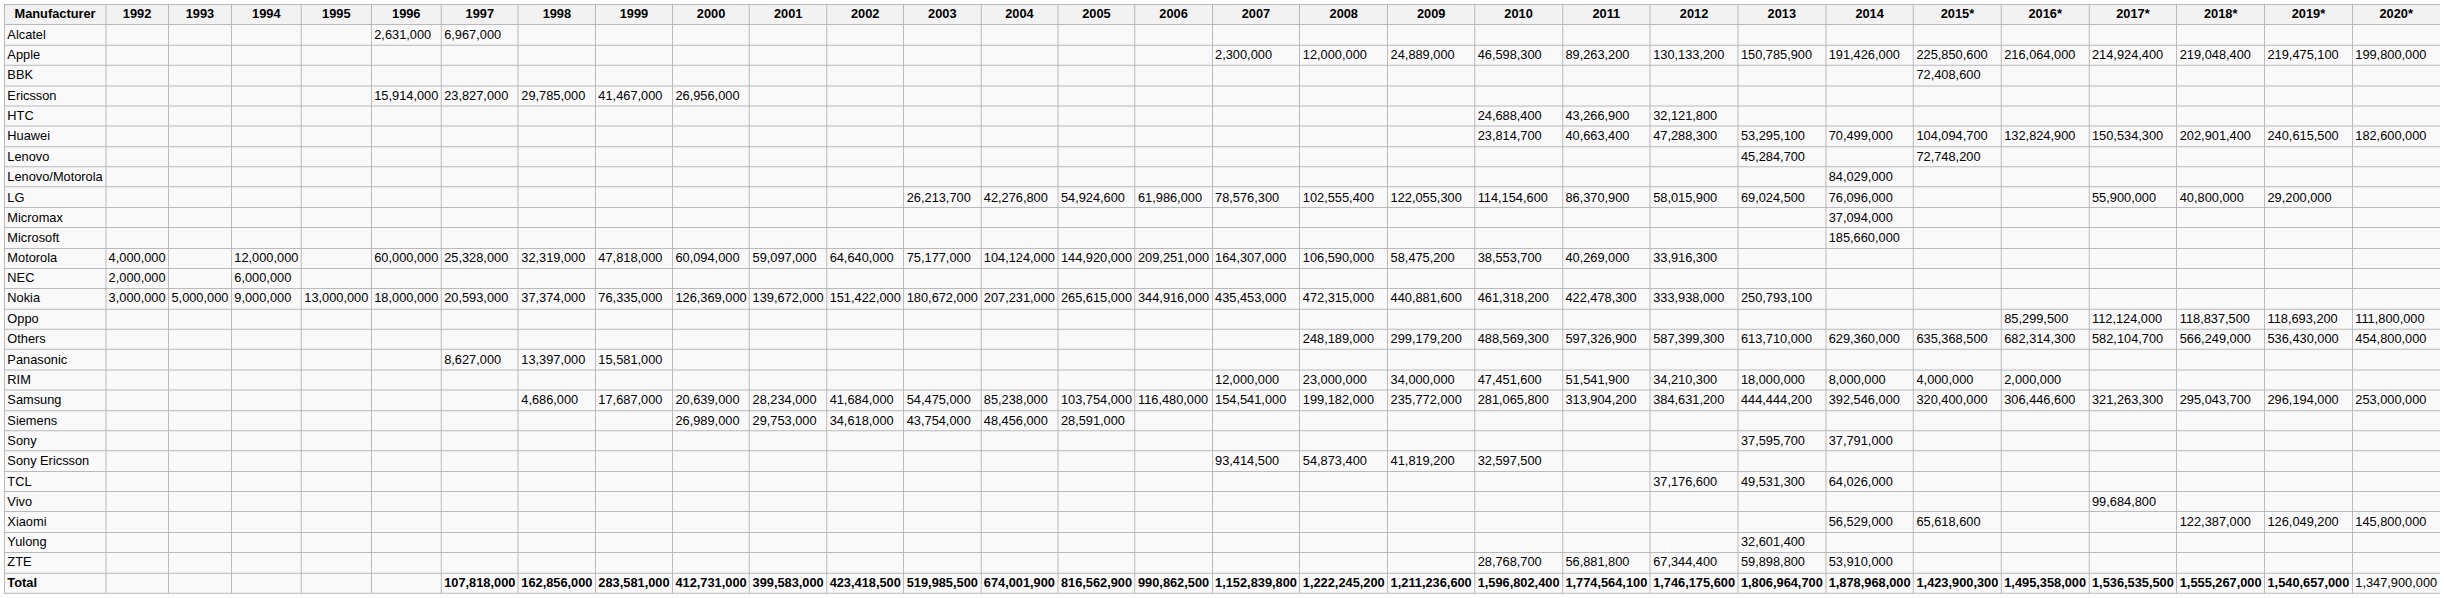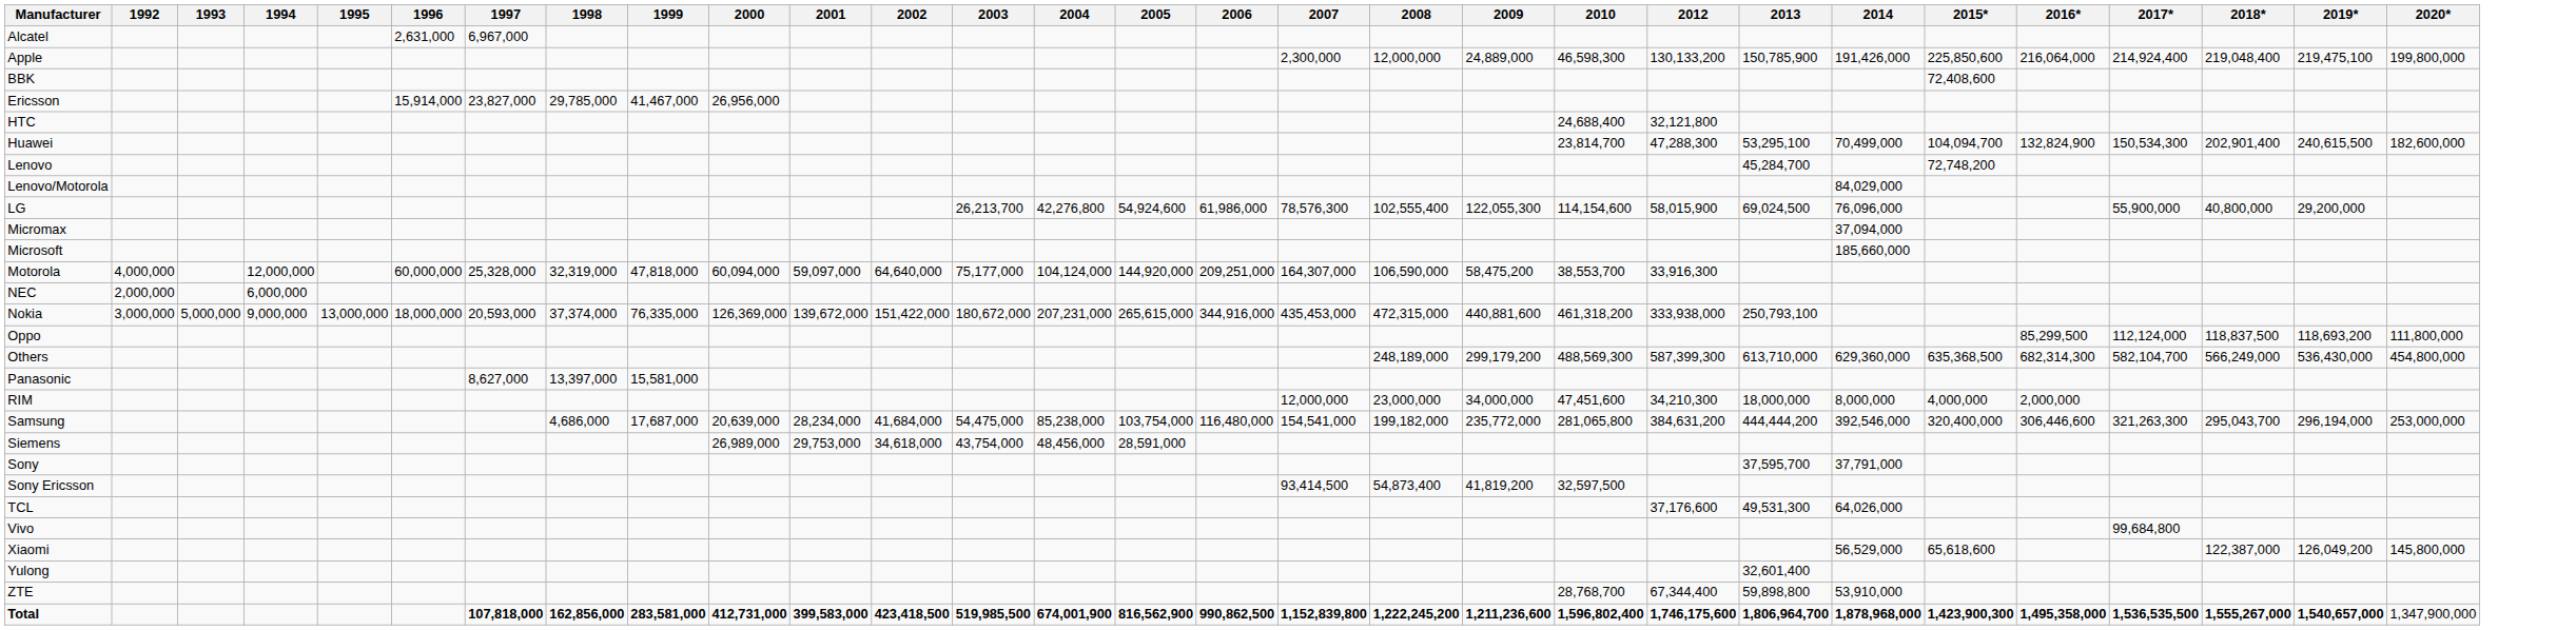- column: 2011 | 89,263,200 | 43,266,900 | 40,663,400 | 86,370,900 | 40,269,000 | 422,478,300 | 597,326,900 | 51,541,900 | 313,904,200 | 56,881,800 | 1,774,564,100
